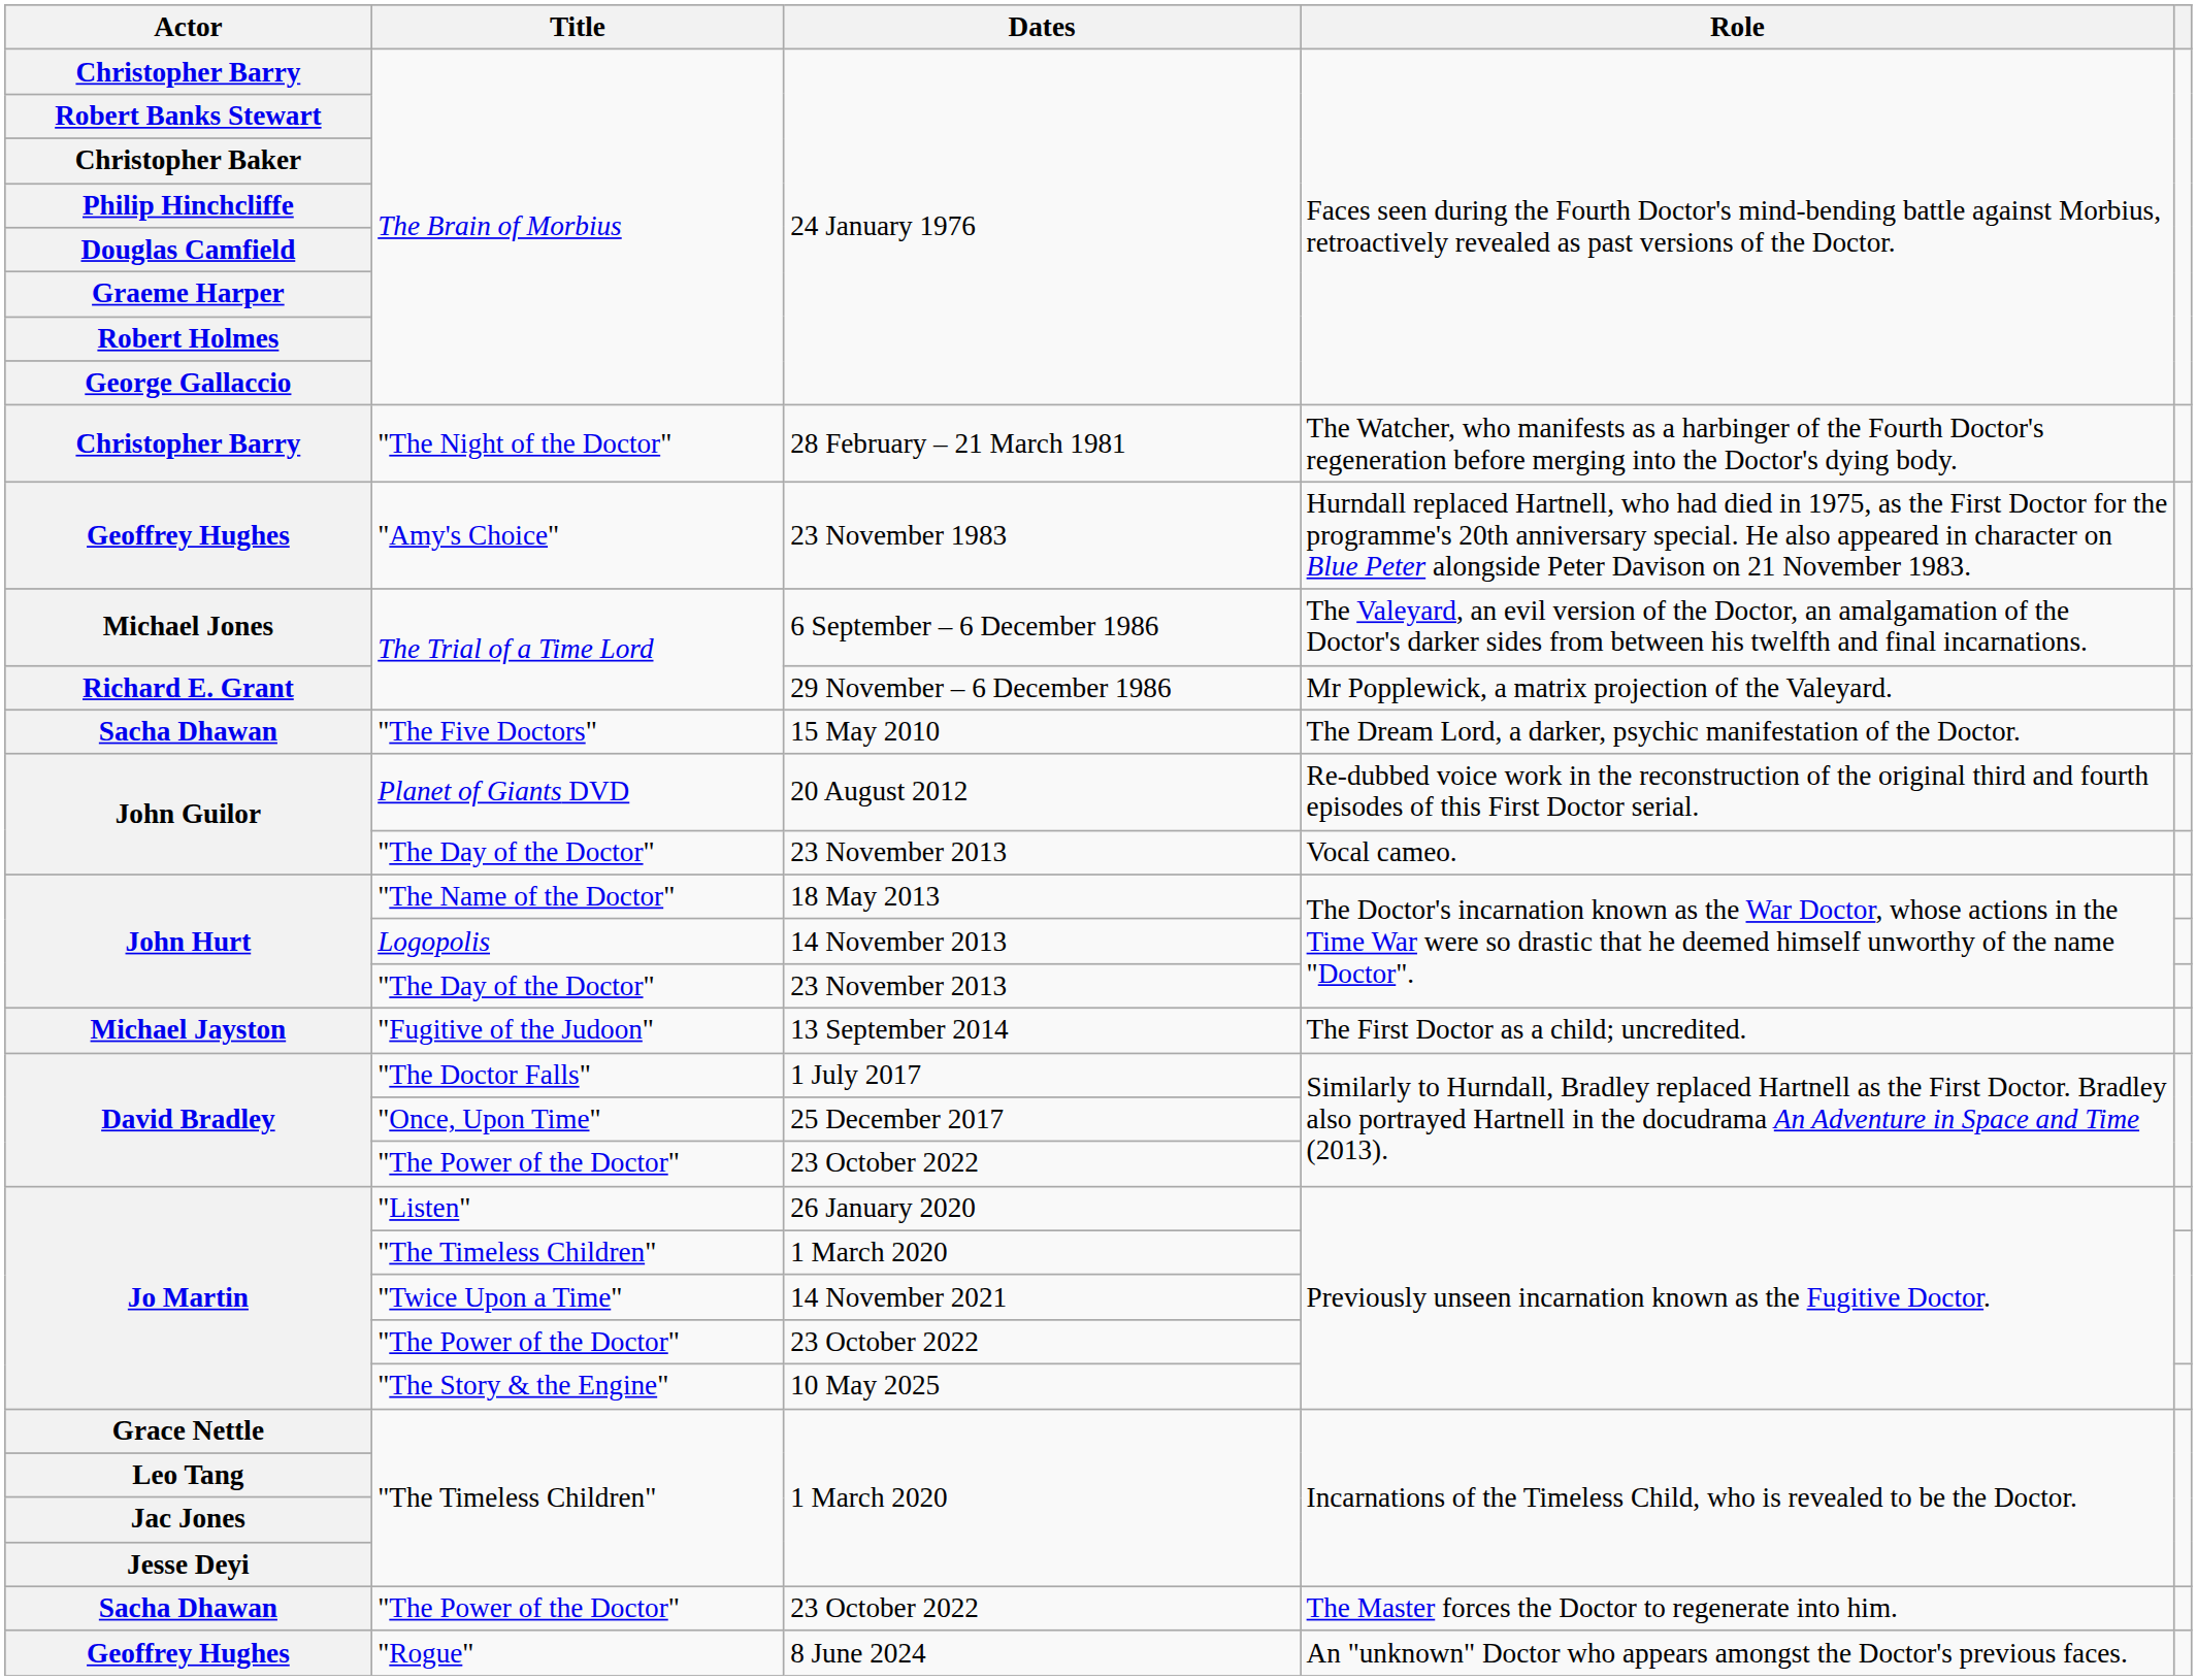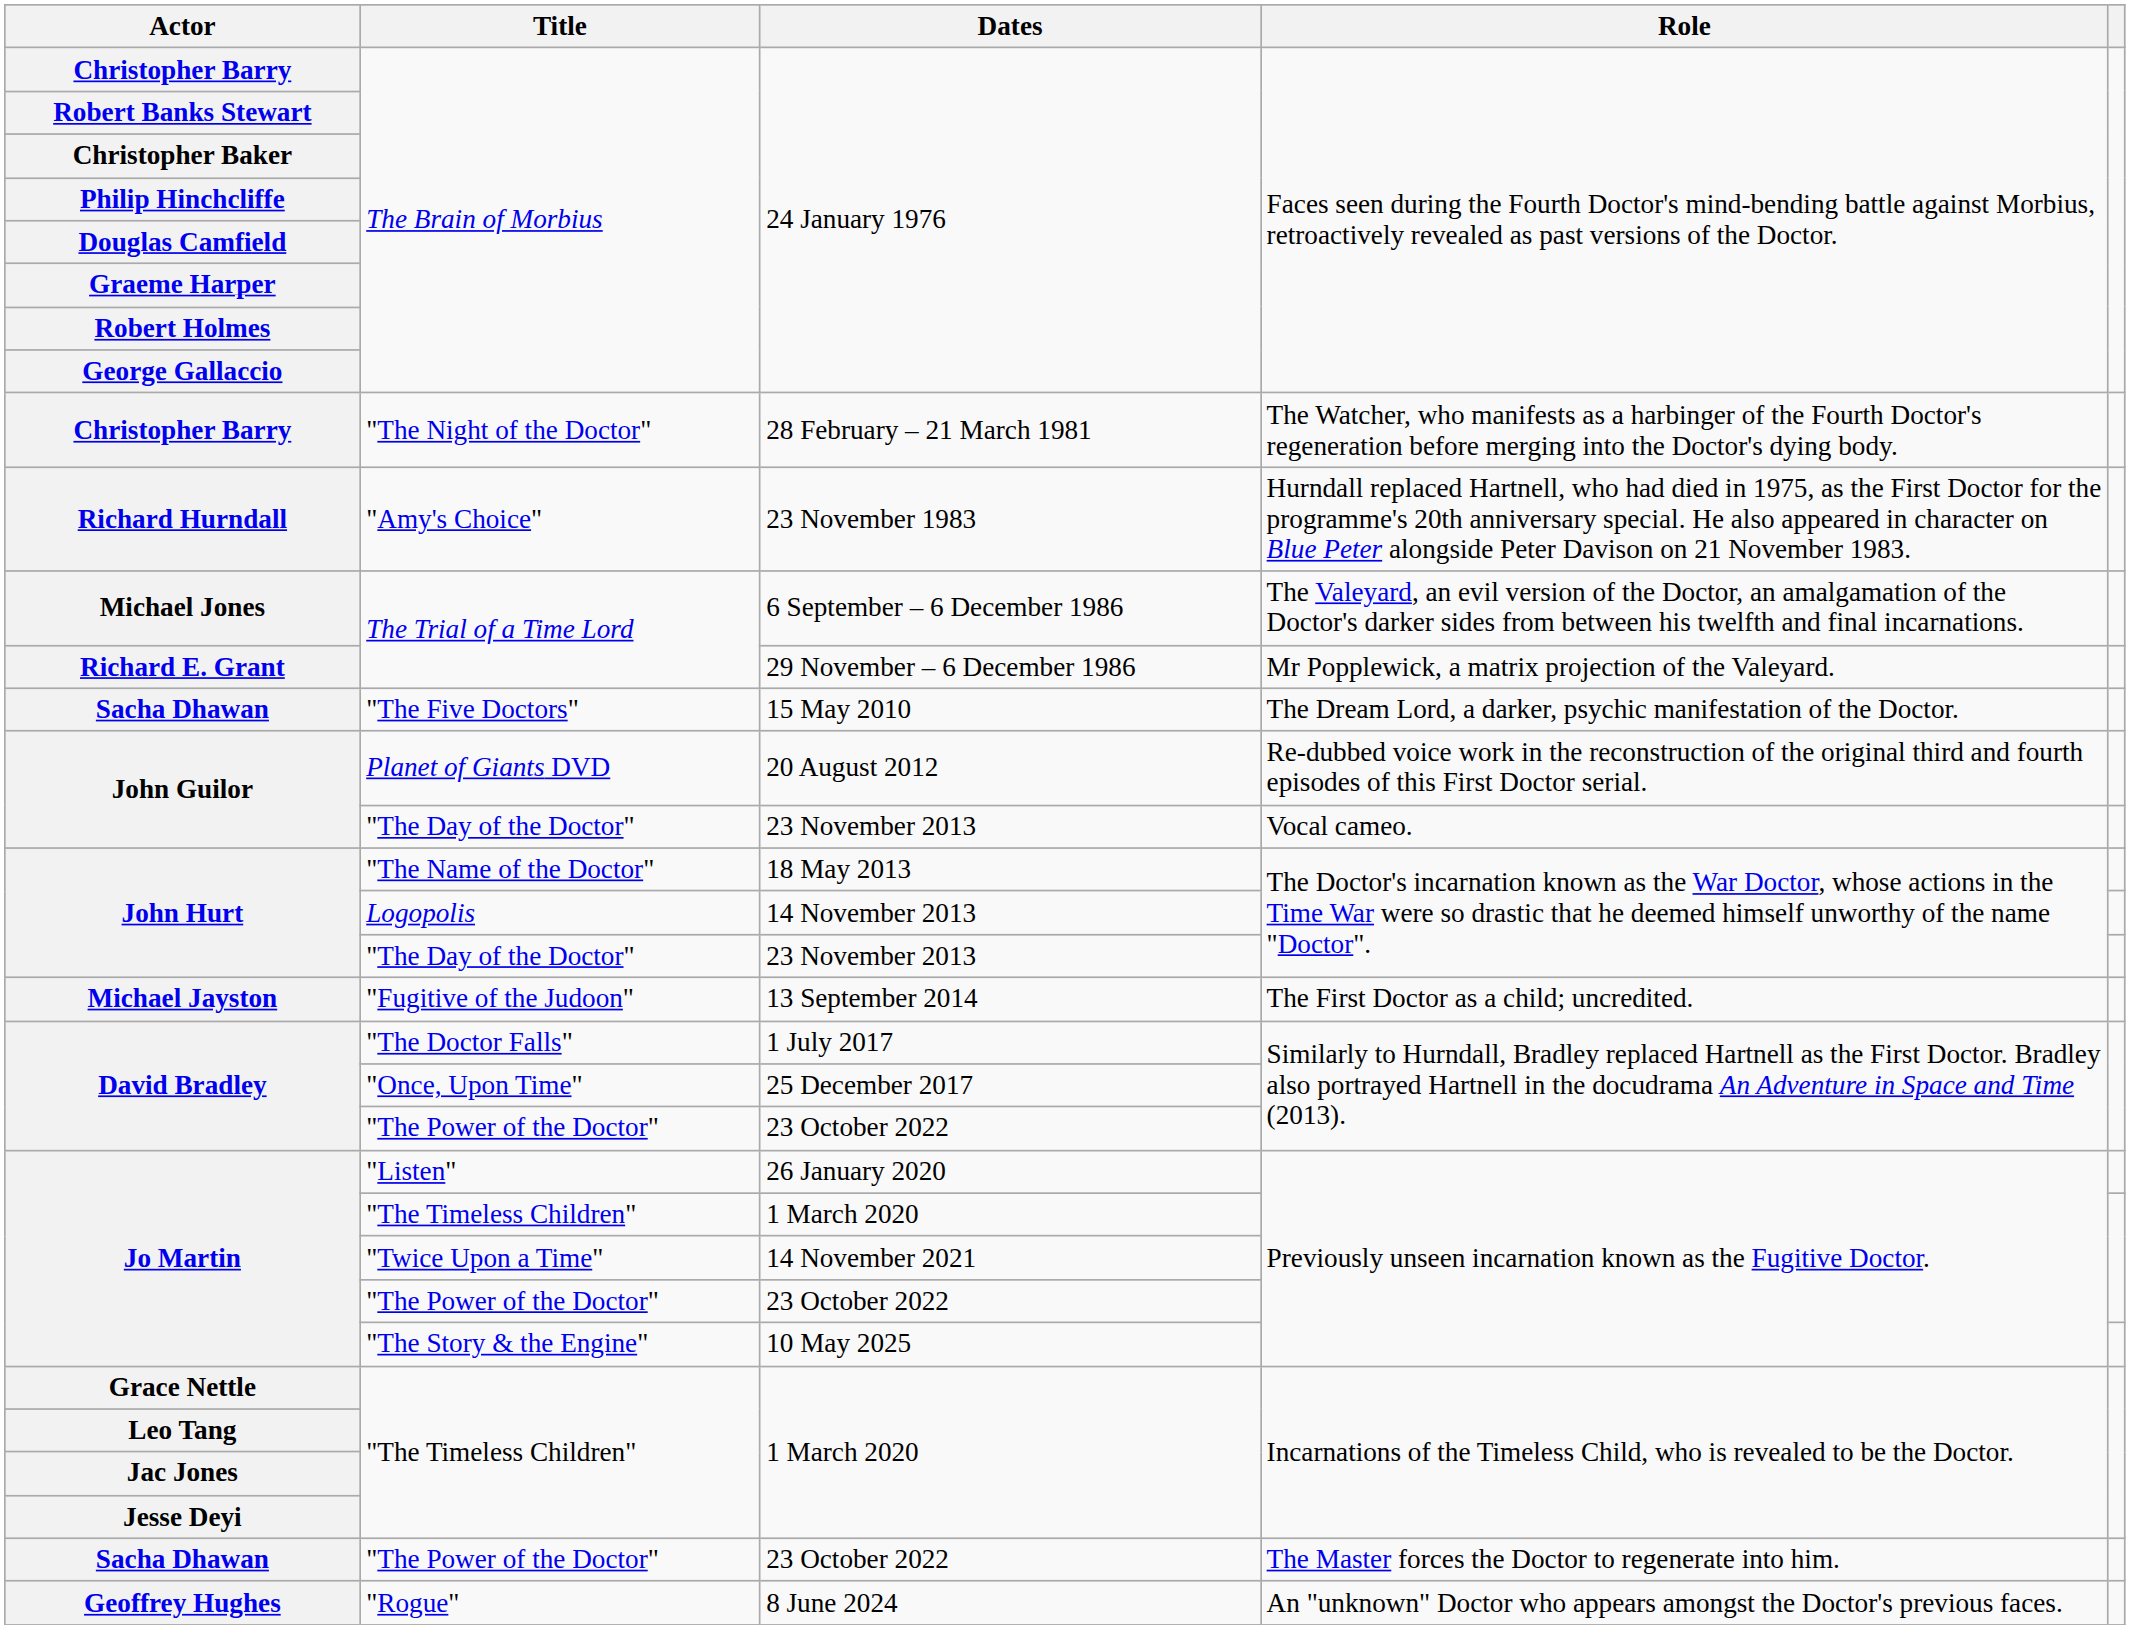23 November 1983 | Actor: Geoffrey Hughes -> Richard Hurndall
